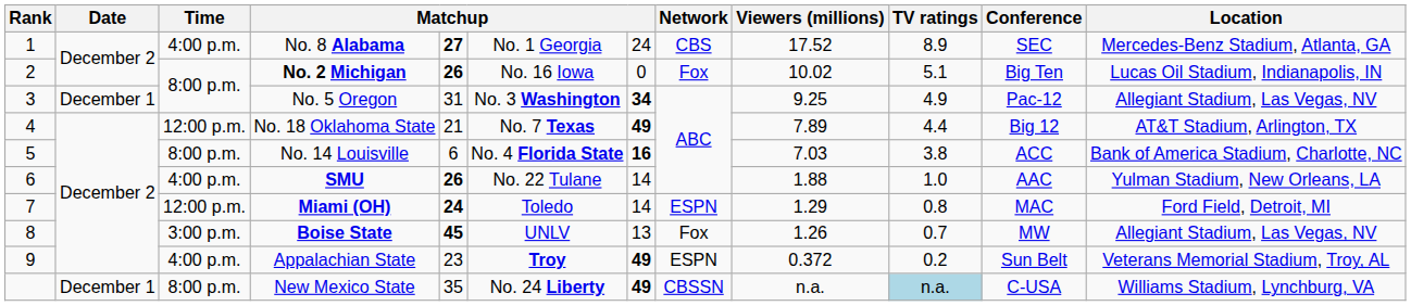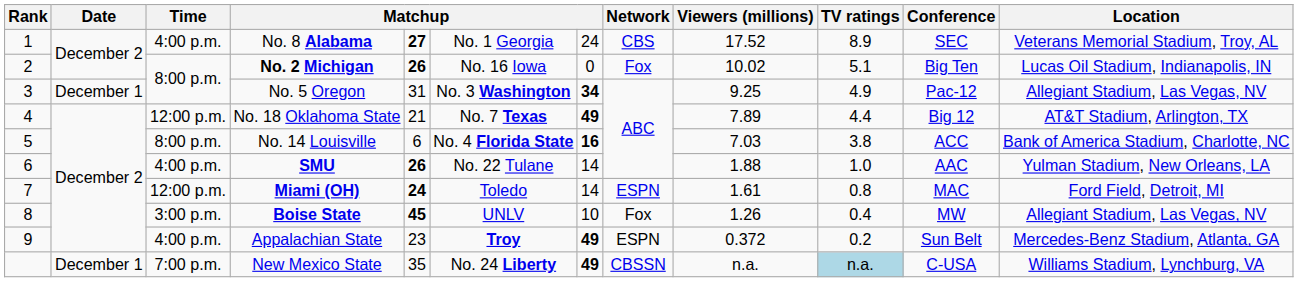No. 8 Alabama | Location: Mercedes-Benz Stadium, Atlanta, GA -> Veterans Memorial Stadium, Troy, AL
Miami (OH) | Viewers (millions): 1.29 -> 1.61
Boise State | column 7: 13 -> 10
Boise State | TV ratings: 0.7 -> 0.4
Appalachian State | Location: Veterans Memorial Stadium, Troy, AL -> Mercedes-Benz Stadium, Atlanta, GA
New Mexico State | Time: 8:00 p.m. -> 7:00 p.m.
